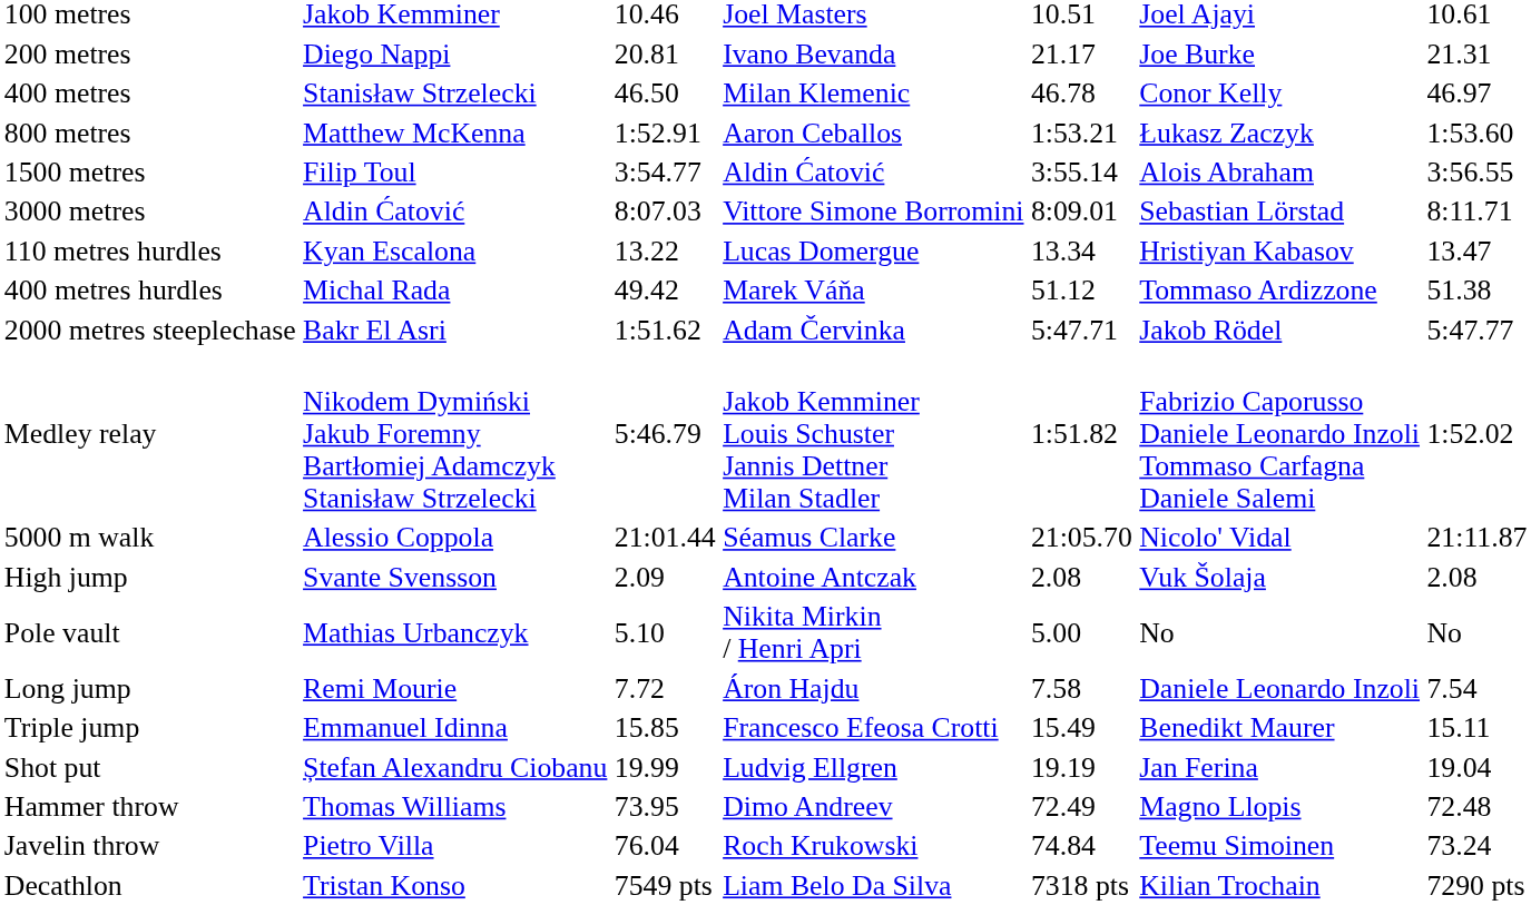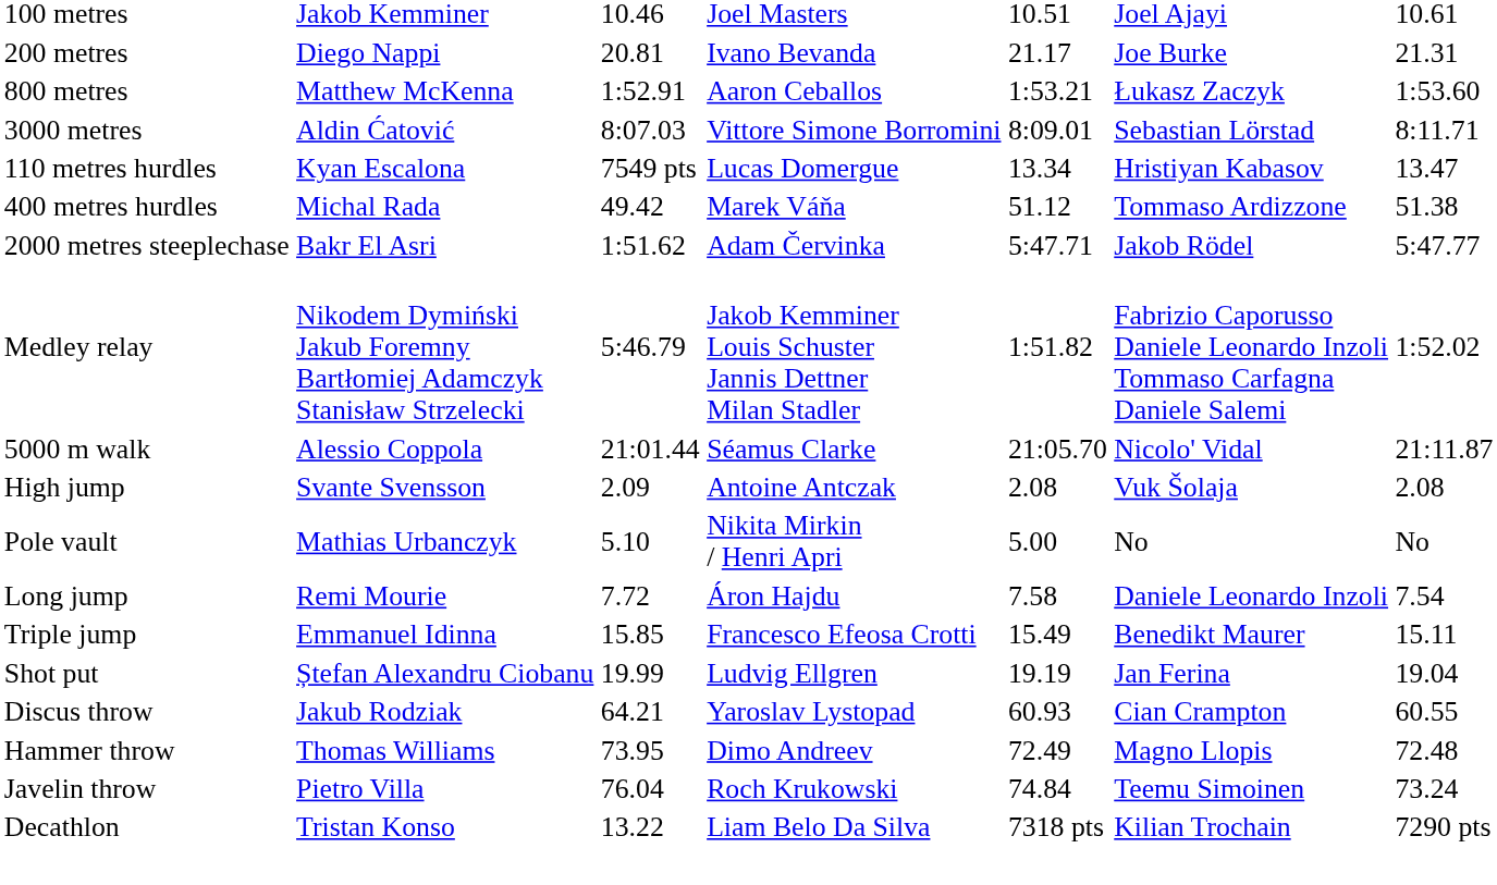- row: 400 metres | Stanisław Strzelecki | 46.50 | Milan Klemenic | 46.78 | Conor Kelly | 46.97
- row: 1500 metres | Filip Toul | 3:54.77 | Aldin Ćatović | 3:55.14 | Alois Abraham | 3:56.55
110 metres hurdles | column 3: 13.22 -> 7549 pts
+ row: Discus throw | Jakub Rodziak | 64.21 | Yaroslav Lystopad | 60.93 | Cian Crampton | 60.55
Decathlon | column 3: 7549 pts -> 13.22
